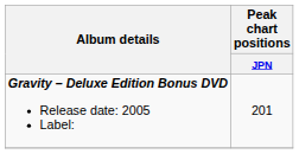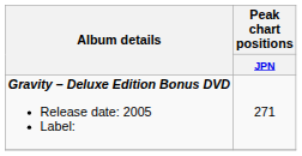Gravity – Deluxe Edition Bonus DVD Release date: 2005 Label: | Peak chart positions / JPN: 201 -> 271
